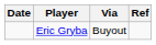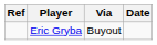columns swapped: Date <-> Ref
